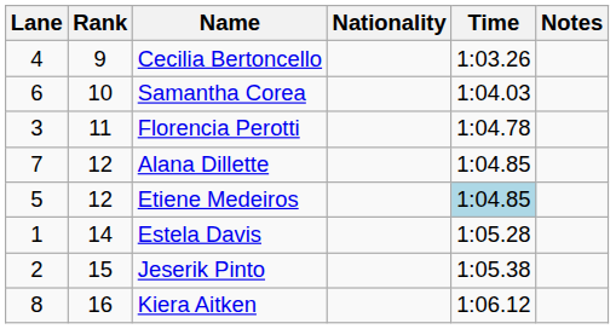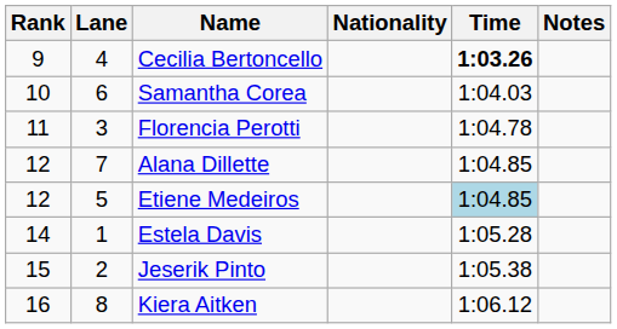columns swapped: Rank <-> Lane
Cecilia Bertoncello | Time: normal -> bold
